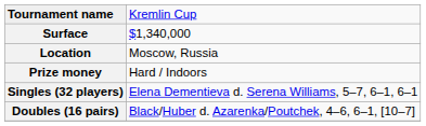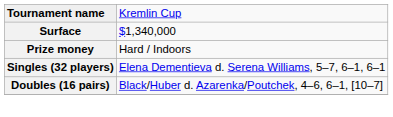- row: Location | Moscow, Russia
